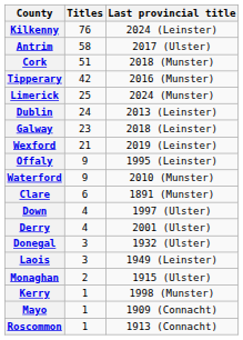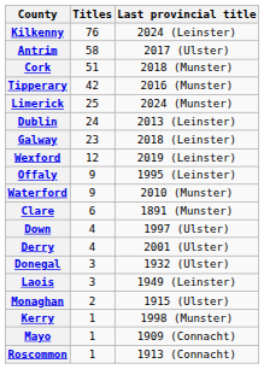Wexford | Titles: 21 -> 12
